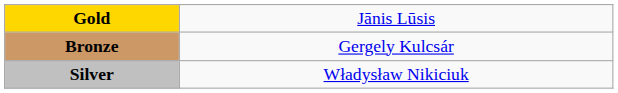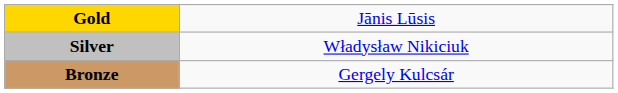rows swapped: Silver <-> Bronze
